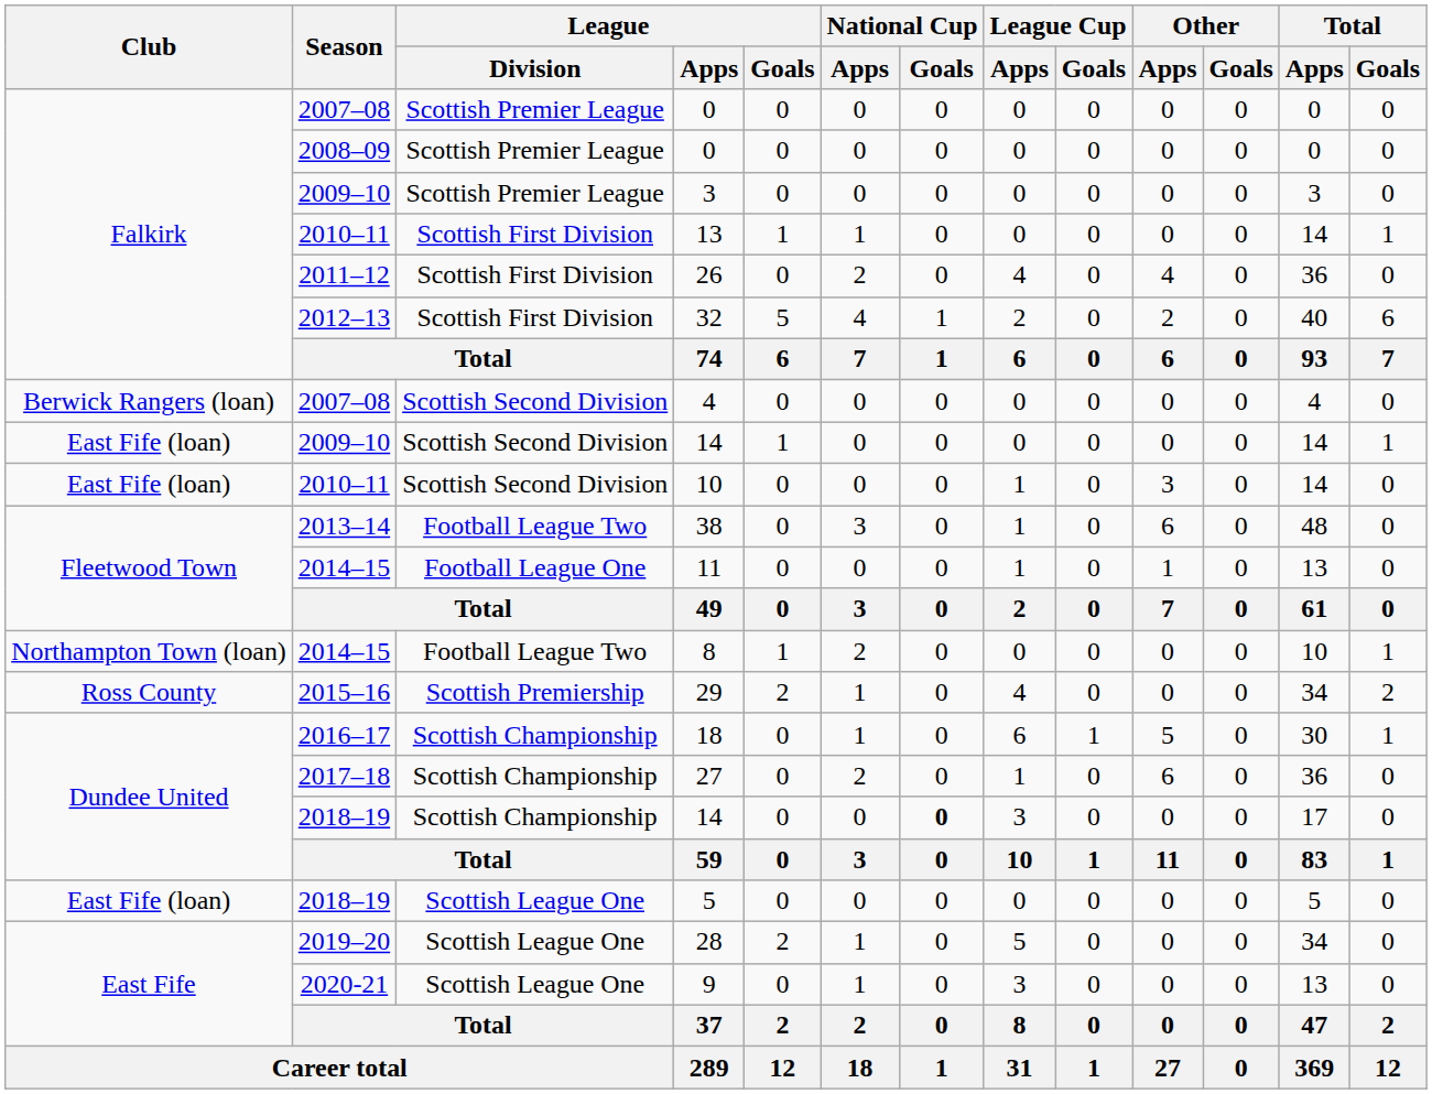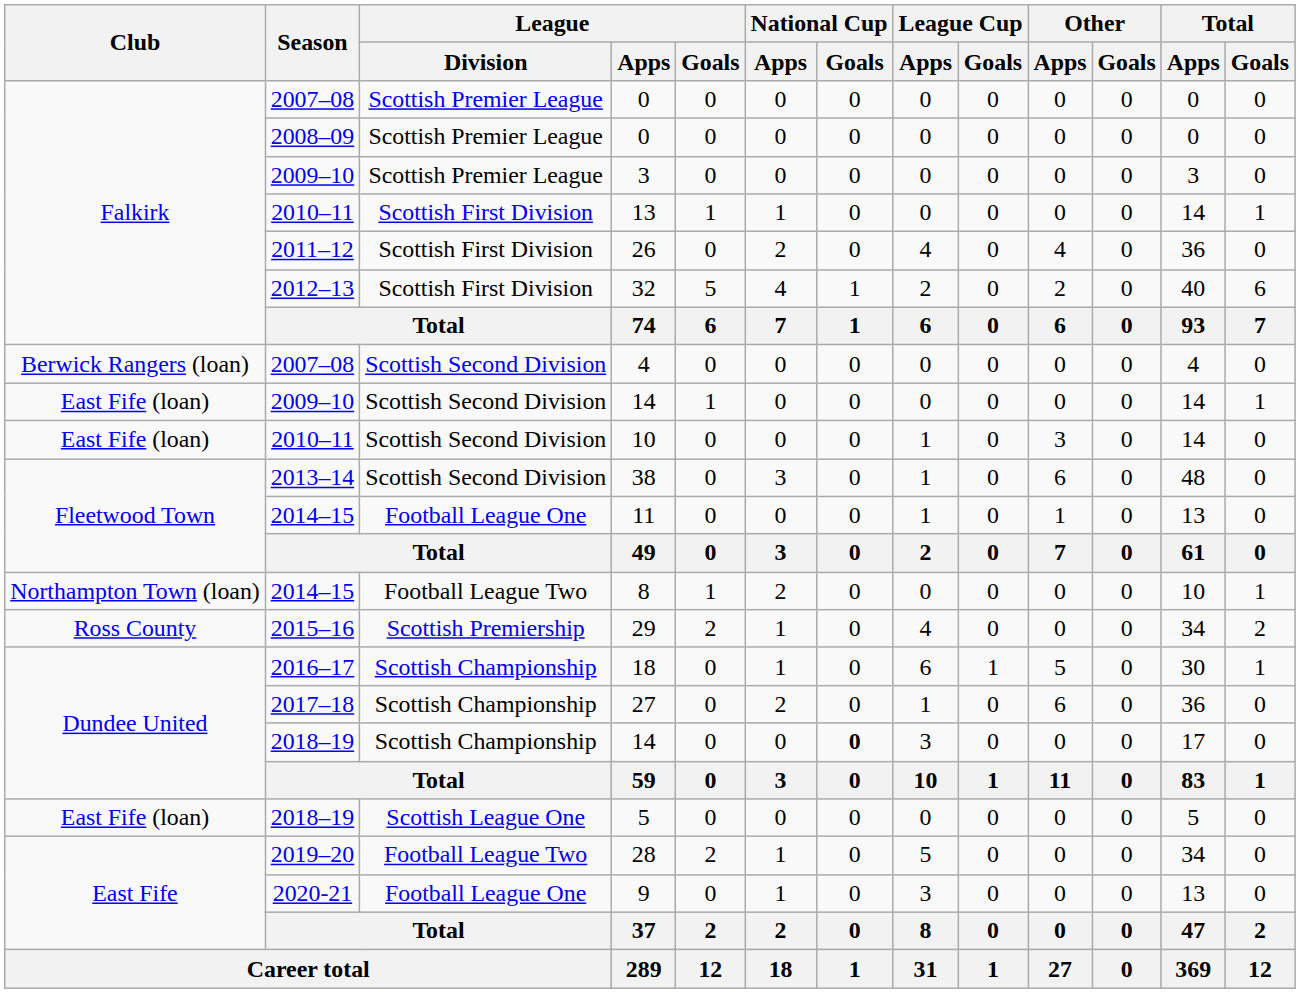38 | League / Division: Football League Two -> Scottish Second Division
28 | League / Division: Scottish League One -> Football League Two
9 | League / Division: Scottish League One -> Football League One
